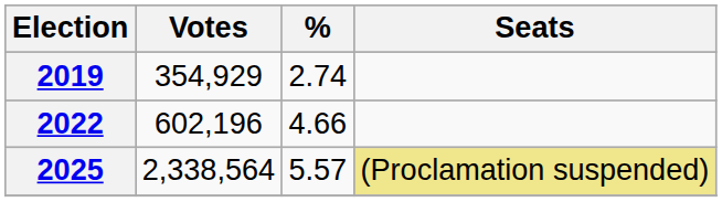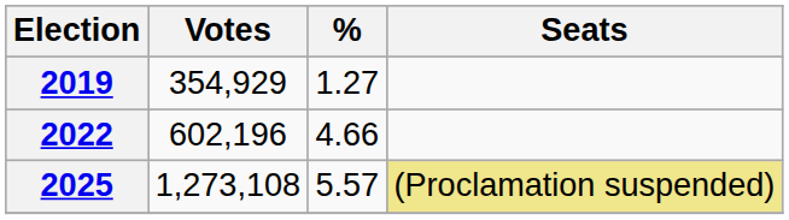2019 | %: 2.74 -> 1.27
2025 | Votes: 2,338,564 -> 1,273,108
